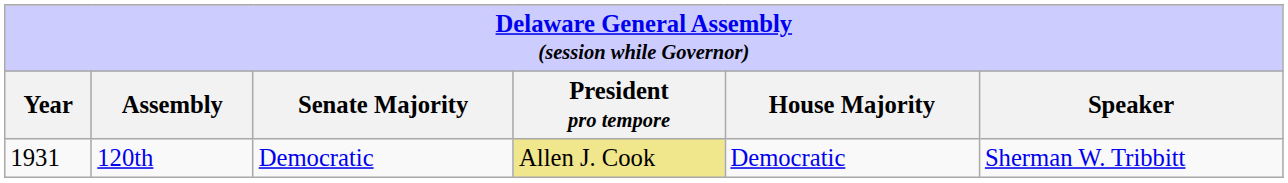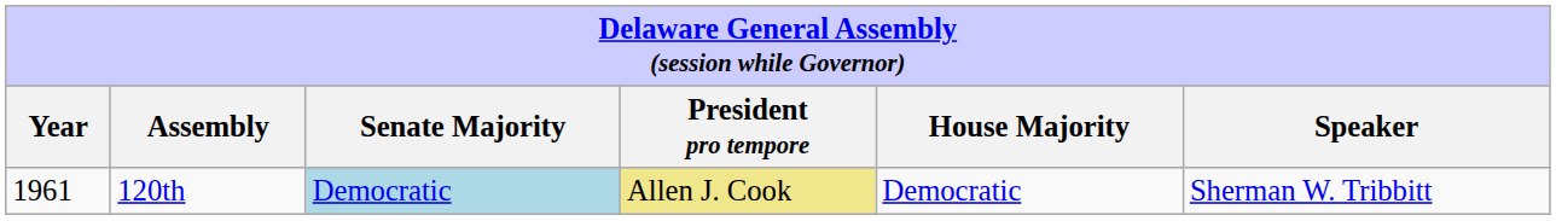120th | Year: 1931 -> 1961
120th | Senate Majority: no background -> lightblue background
